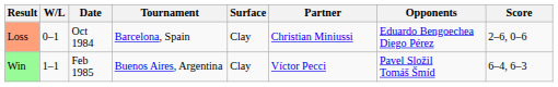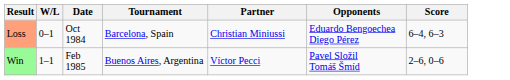- column: Surface | Clay | Clay
Loss | Score: 2–6, 0–6 -> 6–4, 6–3
Win | Score: 6–4, 6–3 -> 2–6, 0–6
